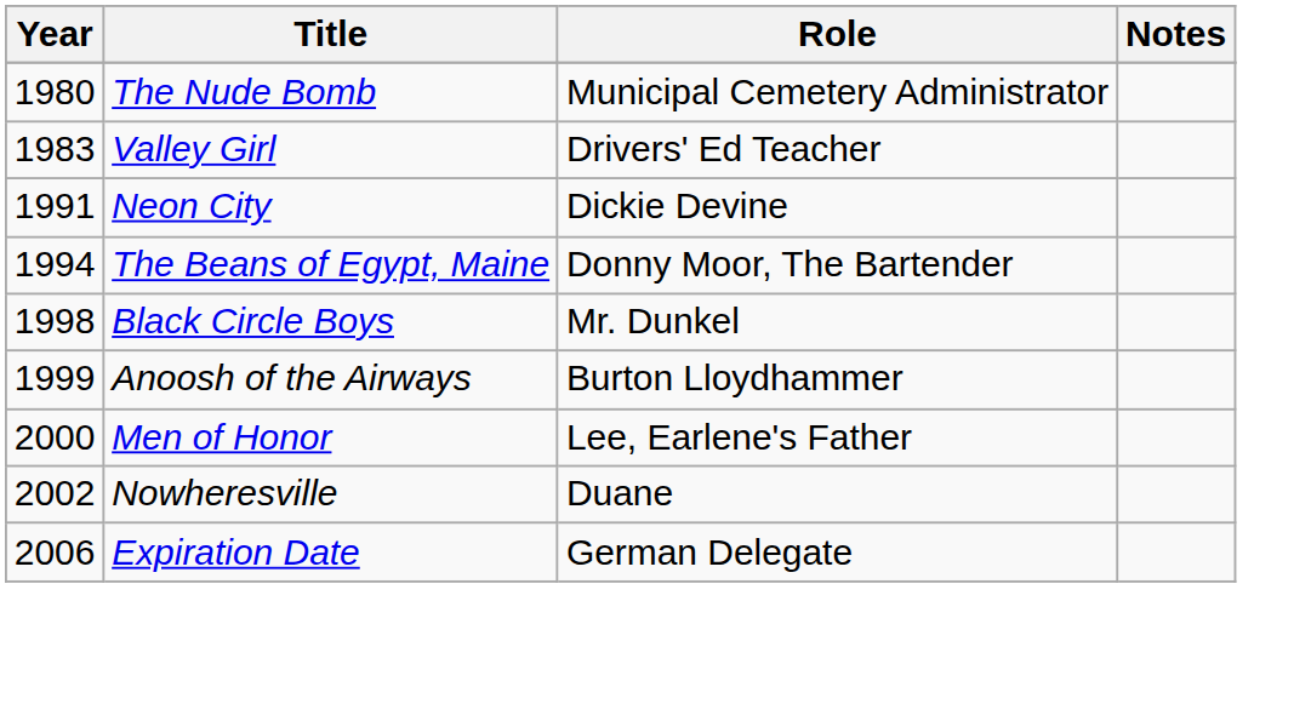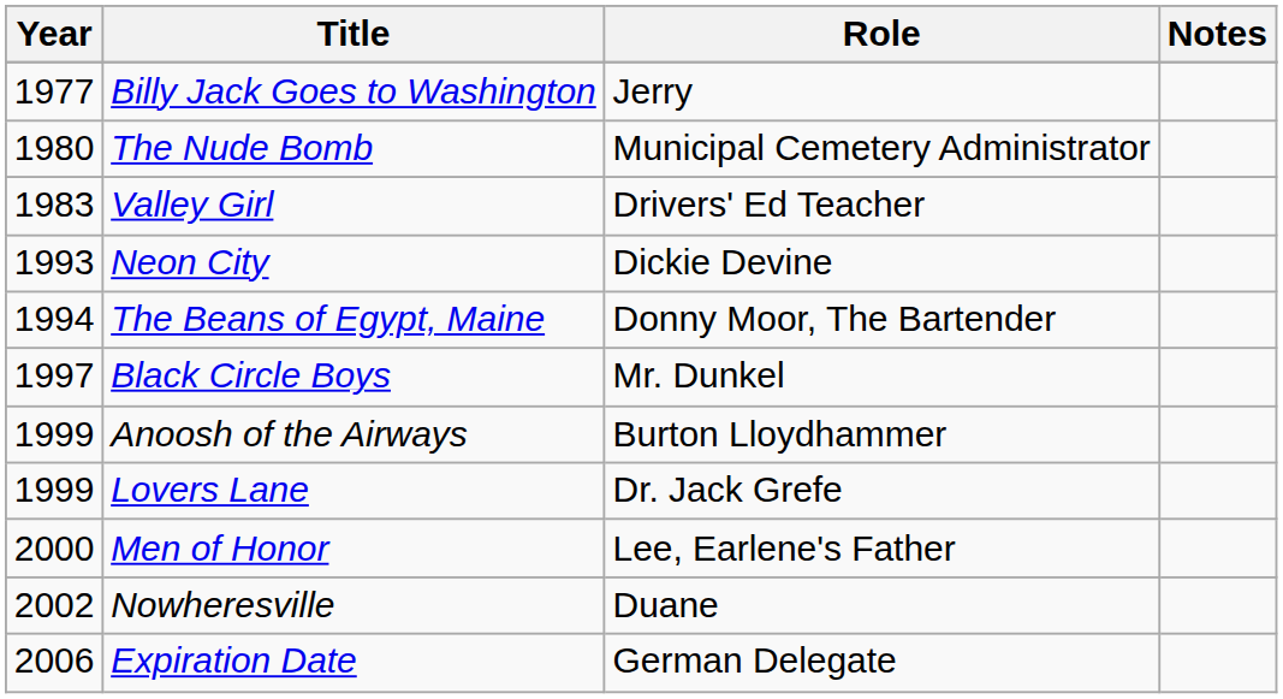+ row: 1977 | Billy Jack Goes to Washington | Jerry
Neon City | Year: 1991 -> 1993
Black Circle Boys | Year: 1998 -> 1997
+ row: 1999 | Lovers Lane | Dr. Jack Grefe
